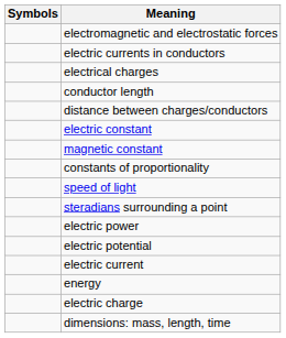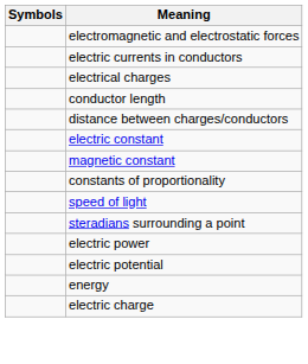- row: electric current
- row: dimensions: mass, length, time
